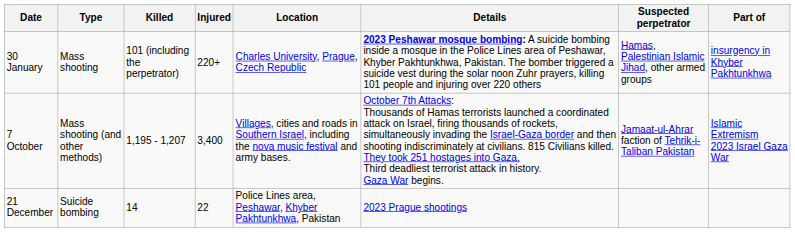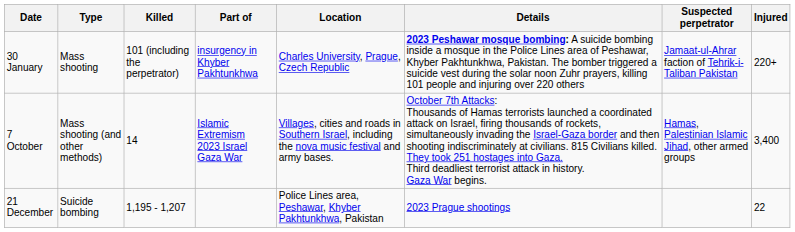columns swapped: Injured <-> Part of
30 January | Suspected perpetrator: Hamas, Palestinian Islamic Jihad, other armed groups -> Jamaat-ul-Ahrar faction of Tehrik-i-Taliban Pakistan
7 October | Killed: 1,195 - 1,207 -> 14
7 October | Suspected perpetrator: Jamaat-ul-Ahrar faction of Tehrik-i-Taliban Pakistan -> Hamas, Palestinian Islamic Jihad, other armed groups
21 December | Killed: 14 -> 1,195 - 1,207
